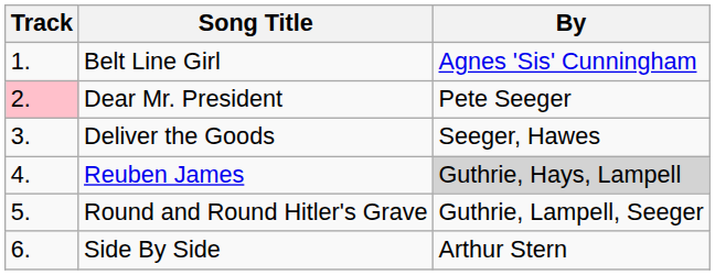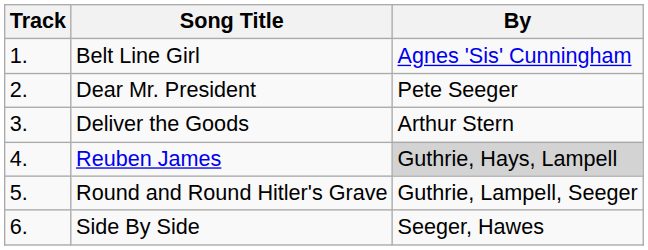Dear Mr. President | Track: pink background -> no background
Deliver the Goods | By: Seeger, Hawes -> Arthur Stern
Side By Side | By: Arthur Stern -> Seeger, Hawes
